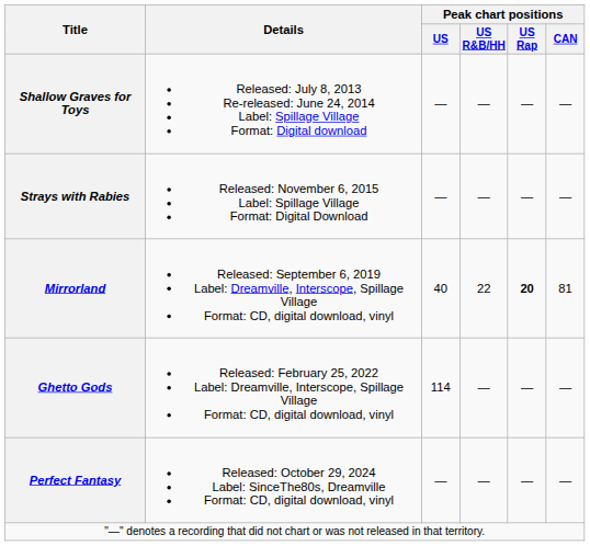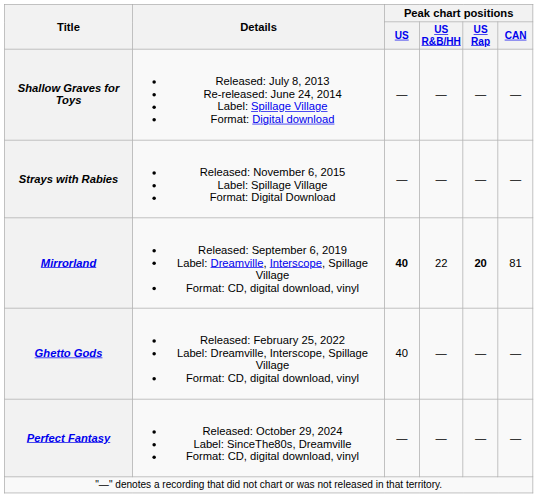Mirrorland | Peak chart positions / US: normal -> bold
Ghetto Gods | Peak chart positions / US: 114 -> 40
